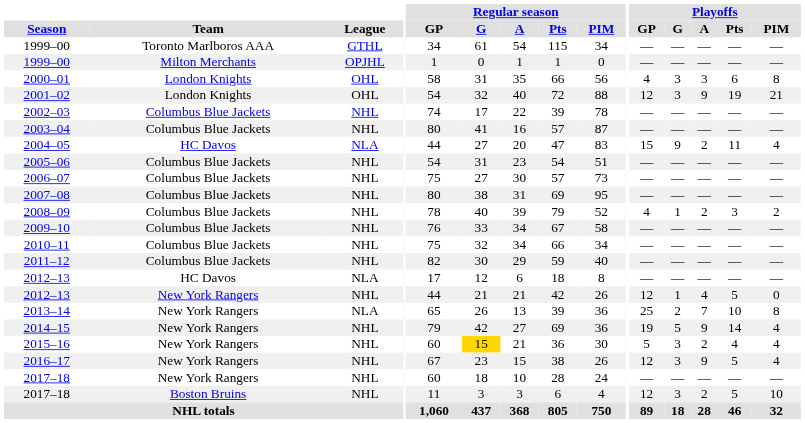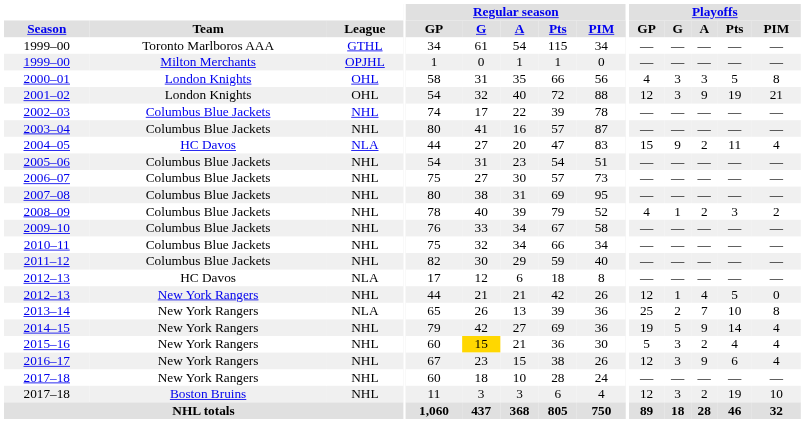2000–01 | Playoffs / Pts: 6 -> 5
2016–17 | Playoffs / Pts: 5 -> 6
2017–18 / Boston Bruins | Playoffs / Pts: 5 -> 19
